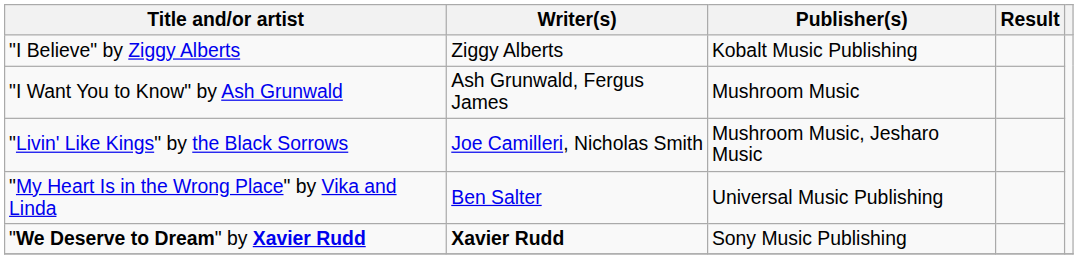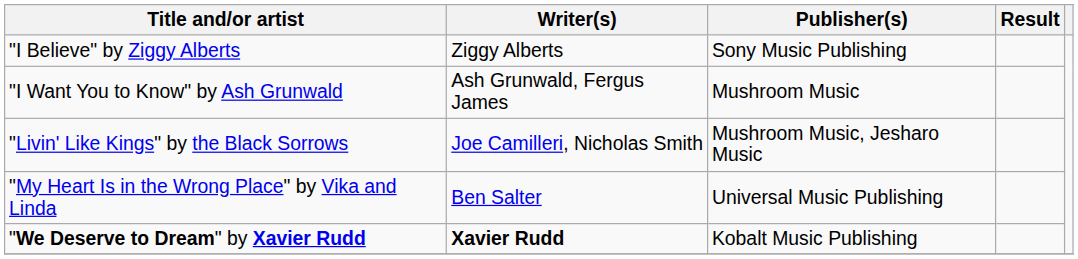"I Believe" by Ziggy Alberts | Publisher(s): Kobalt Music Publishing -> Sony Music Publishing
"We Deserve to Dream" by Xavier Rudd | Publisher(s): Sony Music Publishing -> Kobalt Music Publishing
